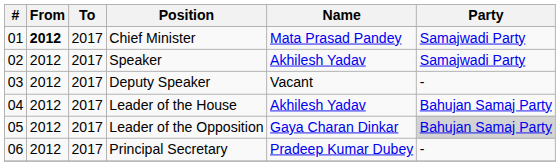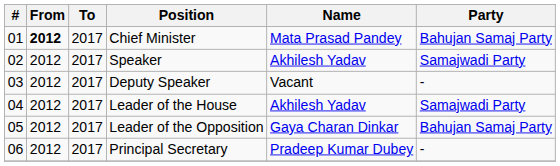Chief Minister | Party: Samajwadi Party -> Bahujan Samaj Party
Leader of the House | Party: Bahujan Samaj Party -> Samajwadi Party
Leader of the Opposition | Party: lightgrey background -> no background
